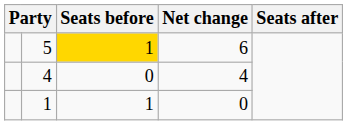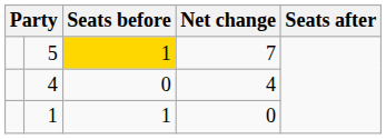5 | Net change: 6 -> 7
